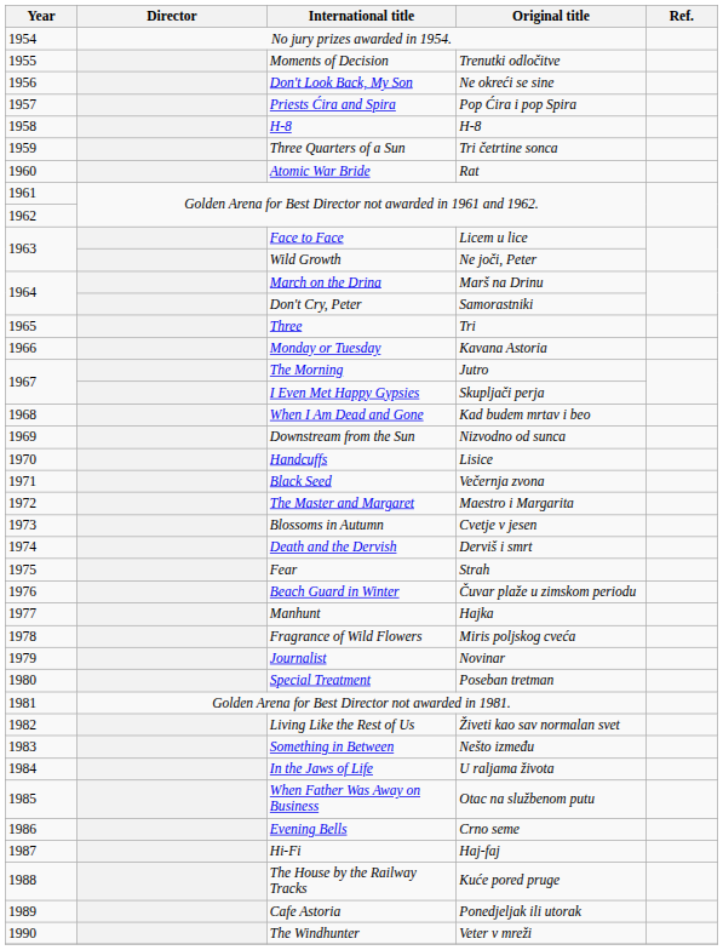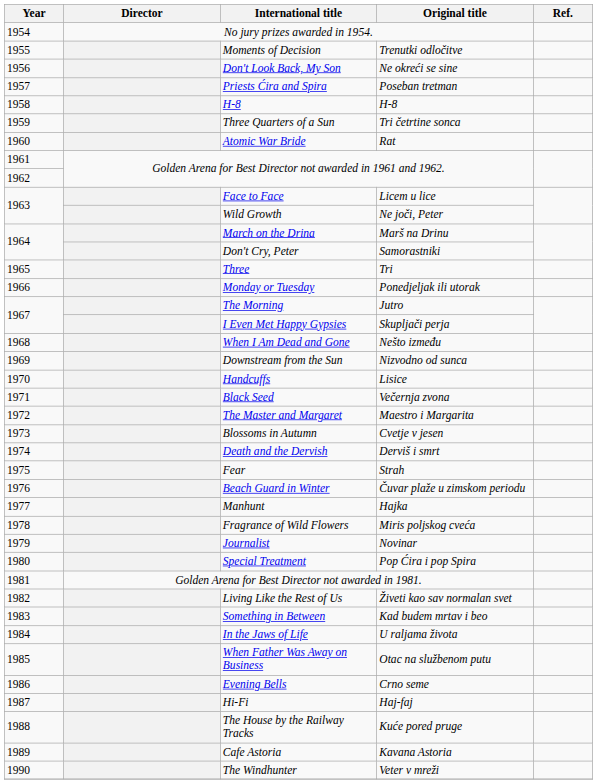Priests Ćira and Spira | Original title: Pop Ćira i pop Spira -> Poseban tretman
Monday or Tuesday | Original title: Kavana Astoria -> Ponedjeljak ili utorak
When I Am Dead and Gone | Original title: Kad budem mrtav i beo -> Nešto između
Special Treatment | Original title: Poseban tretman -> Pop Ćira i pop Spira
Something in Between | Original title: Nešto između -> Kad budem mrtav i beo
Cafe Astoria | Original title: Ponedjeljak ili utorak -> Kavana Astoria
